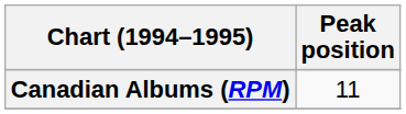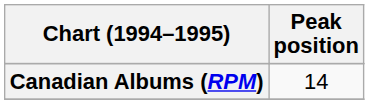Canadian Albums (RPM) | Peak position: 11 -> 14
